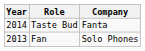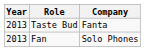Taste Bud | Year: 2014 -> 2013
